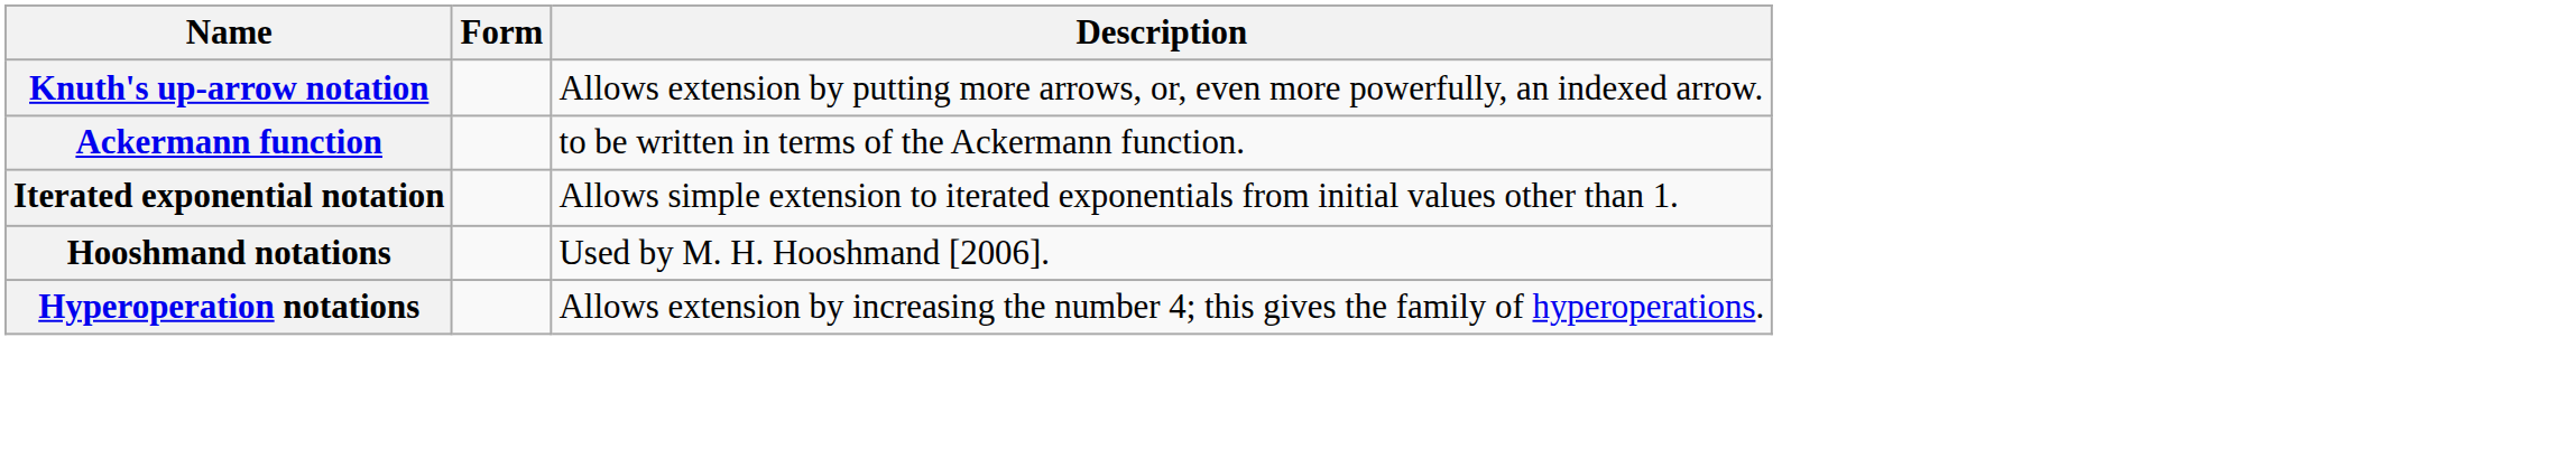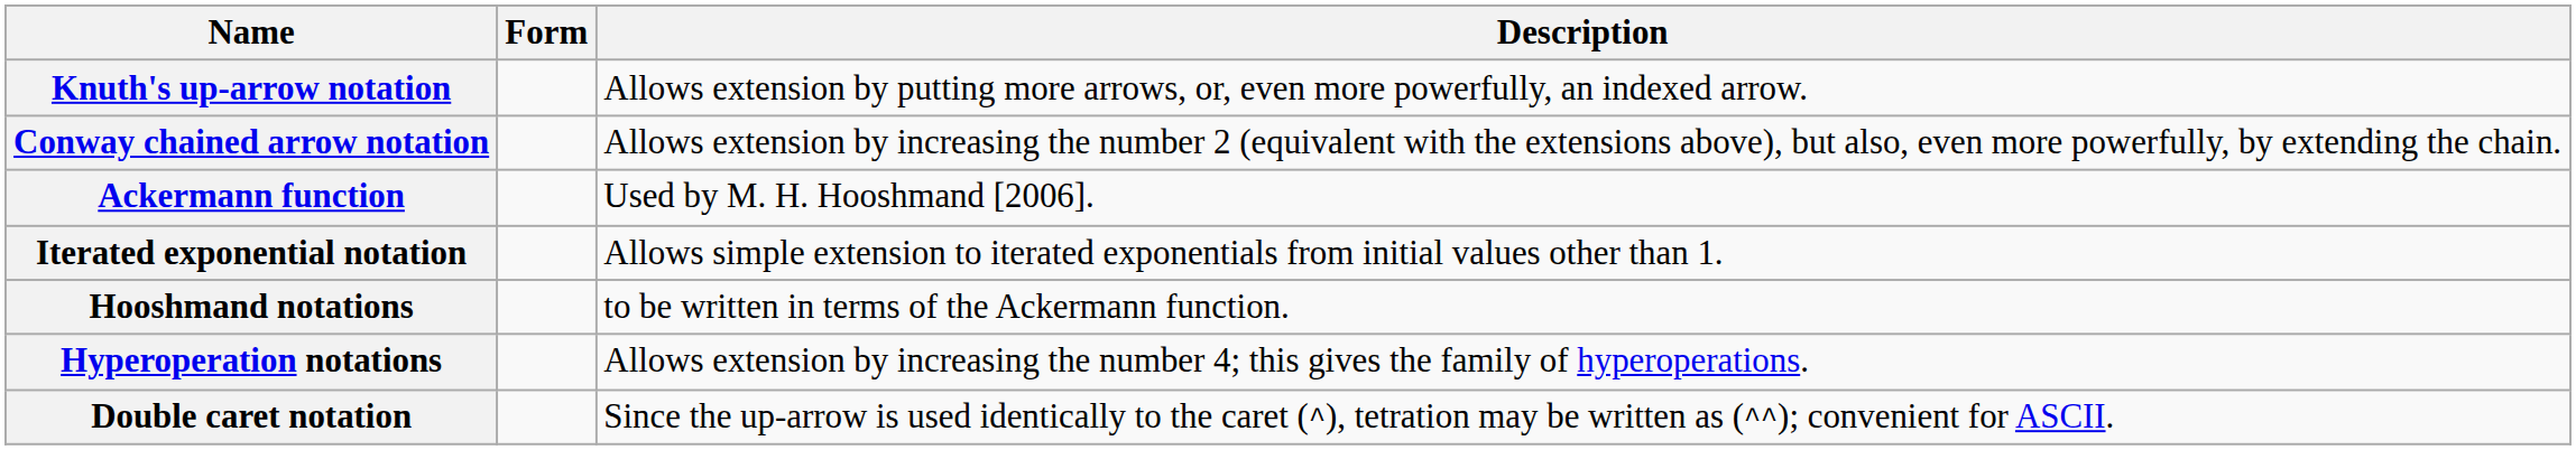+ row: Conway chained arrow notation | Allows extension by increasing the number 2 (equivalent with the extensions above), but also, even more powerfully, by extending the chain.
Ackermann function | Description: to be written in terms of the Ackermann function. -> Used by M. H. Hooshmand [2006].
Hooshmand notations | Description: Used by M. H. Hooshmand [2006]. -> to be written in terms of the Ackermann function.
+ row: Double caret notation | Since the up-arrow is used identically to the caret (^), tetration may be written as (^^); convenient for ASCII.
